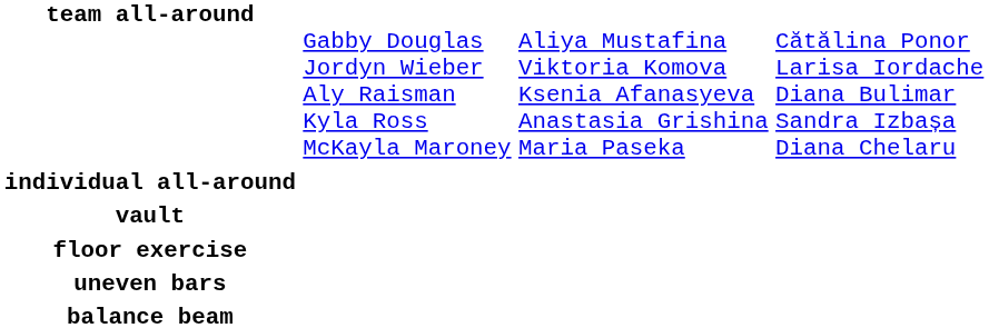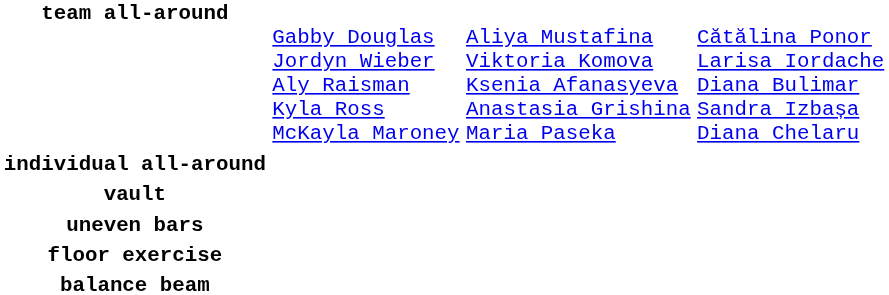rows swapped: floor exercise <-> uneven bars
